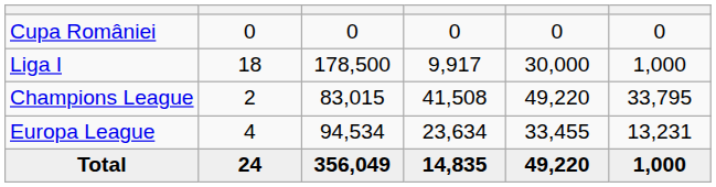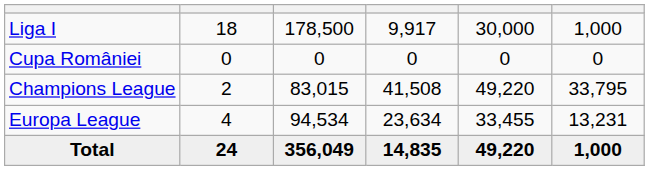rows swapped: Liga I <-> Cupa României
